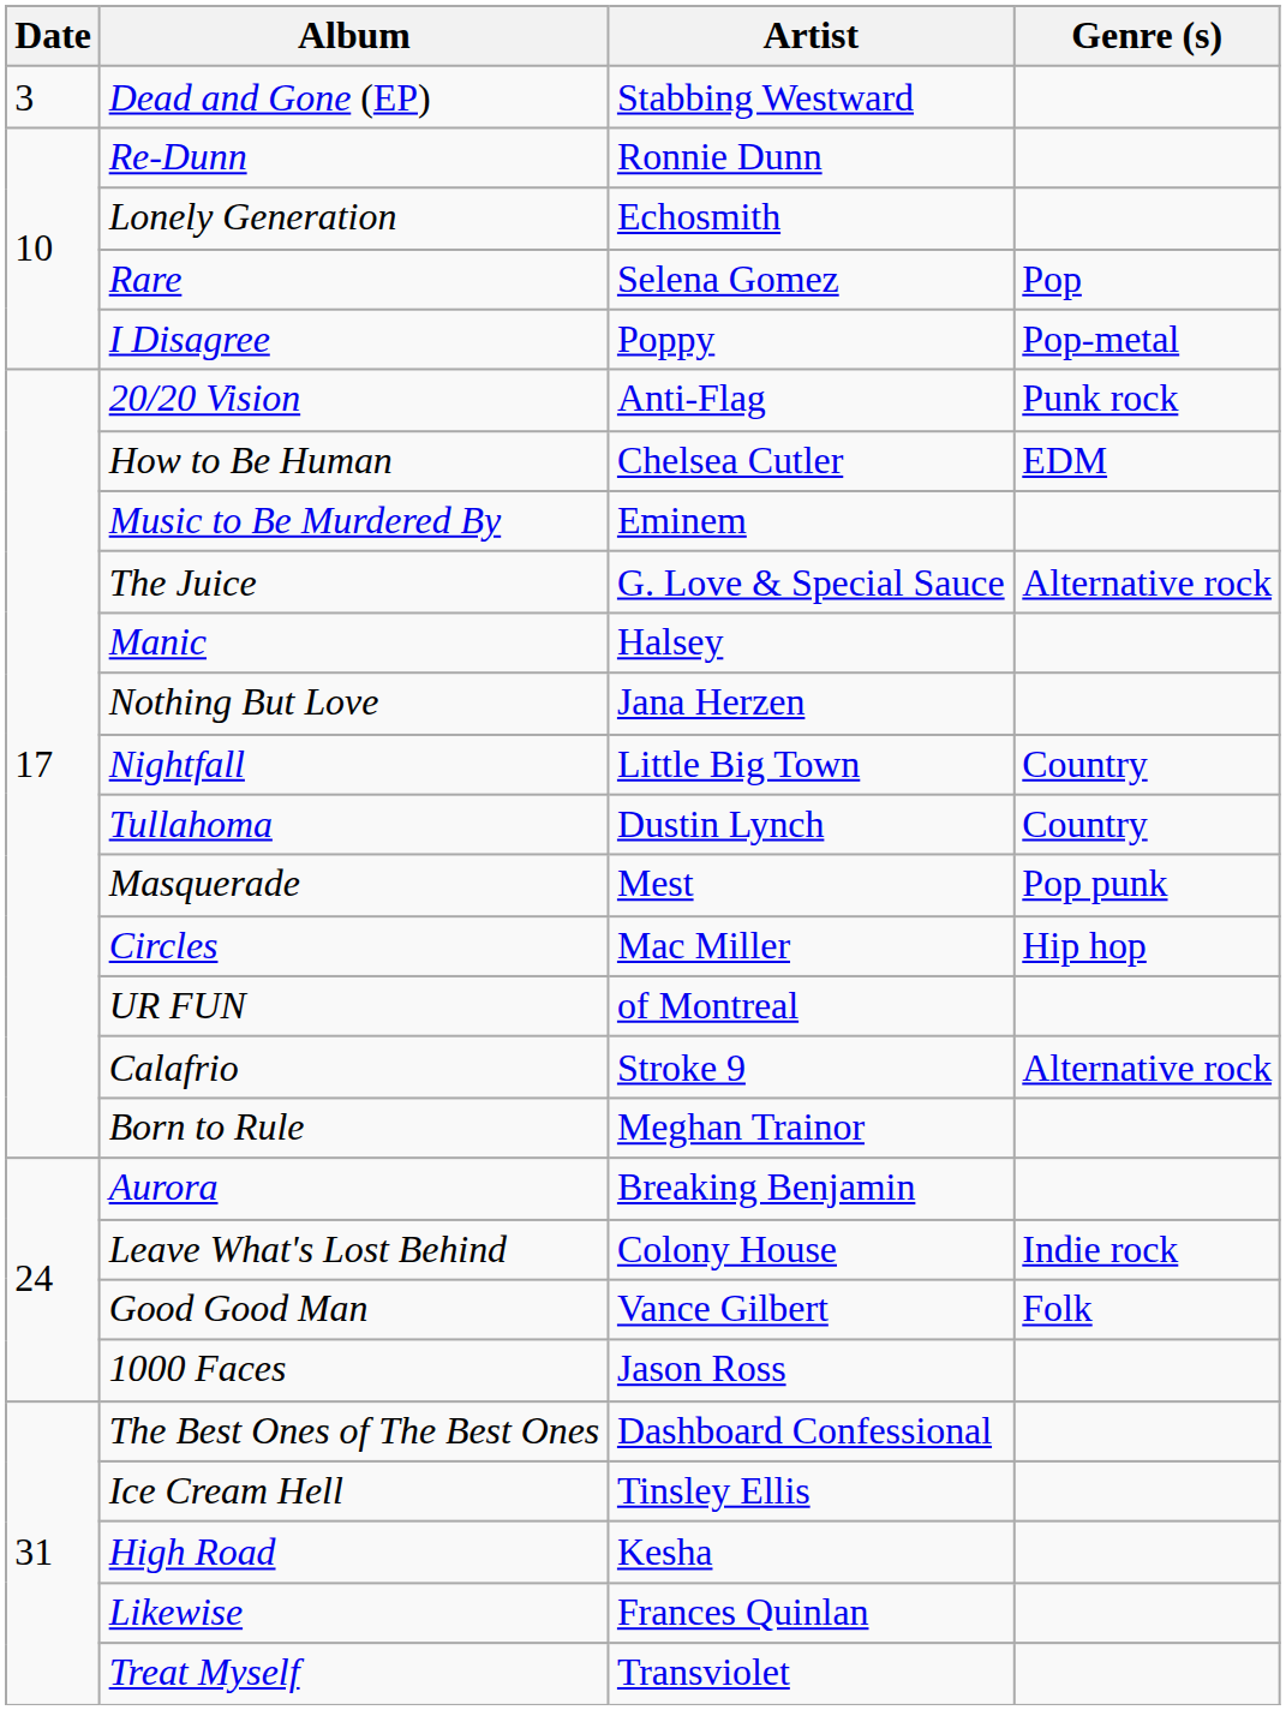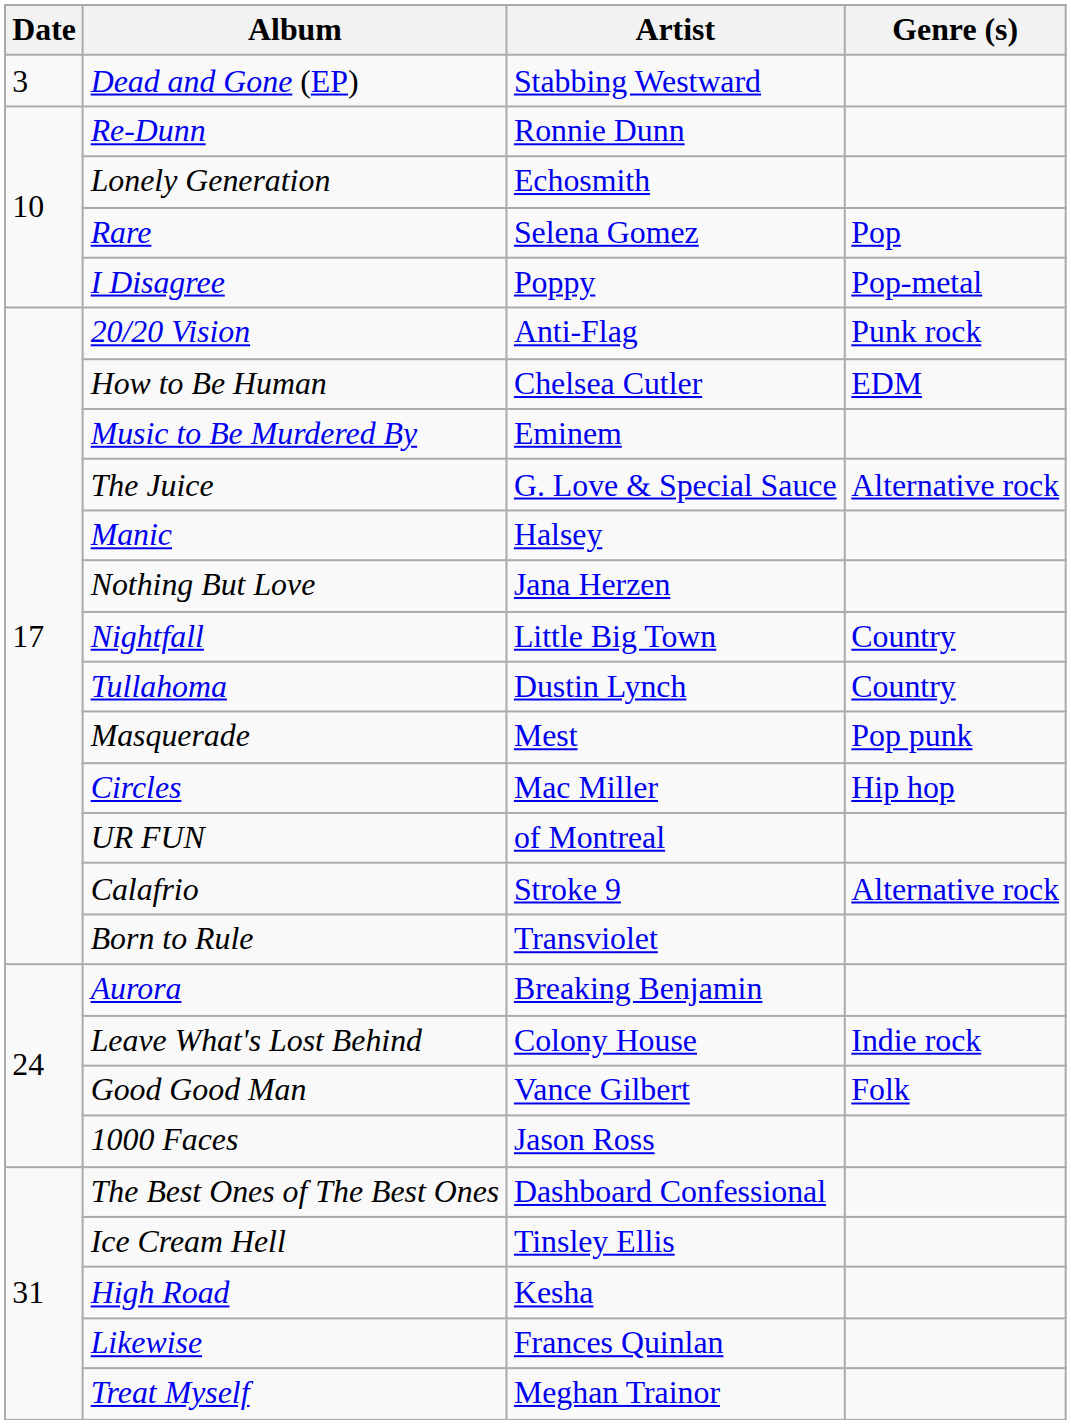Born to Rule | Artist: Meghan Trainor -> Transviolet
Treat Myself | Artist: Transviolet -> Meghan Trainor
